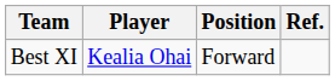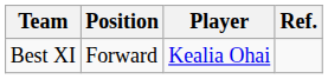columns swapped: Position <-> Player
